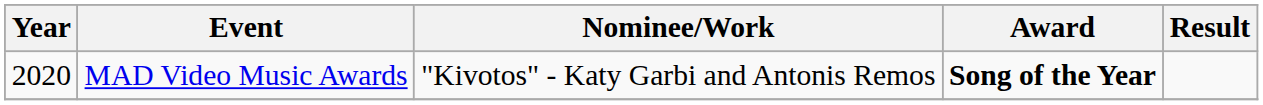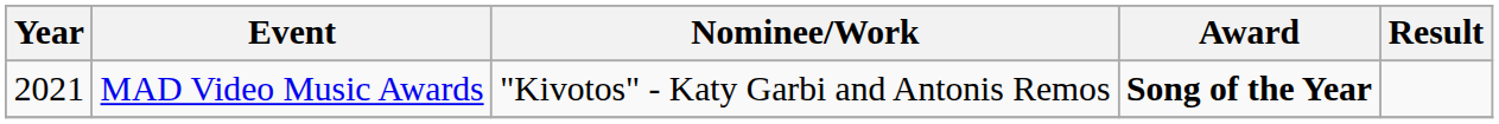MAD Video Music Awards | Year: 2020 -> 2021
